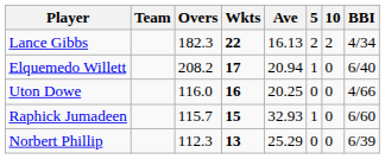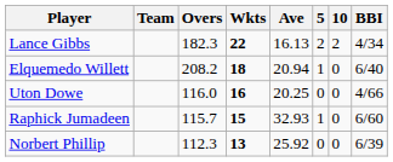Elquemedo Willett | Wkts: 17 -> 18
Norbert Phillip | Ave: 25.29 -> 25.92
